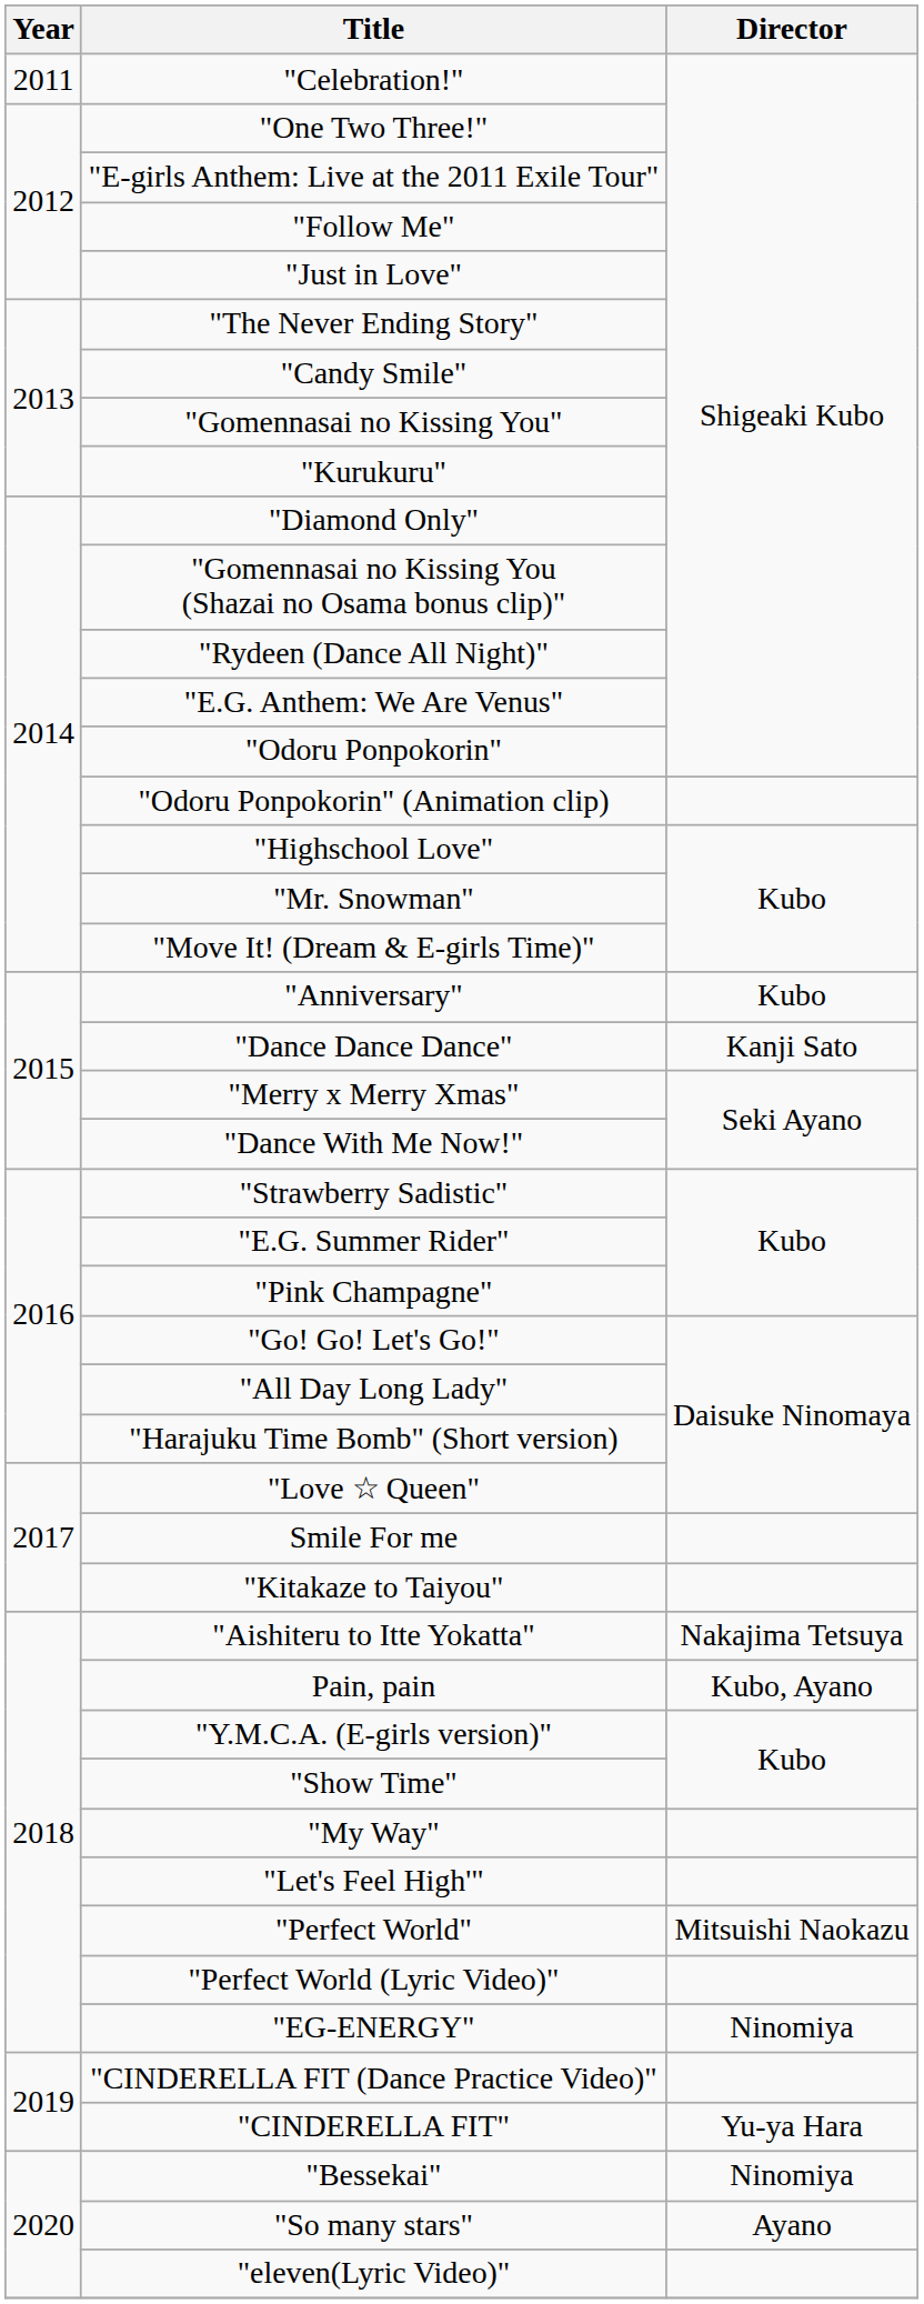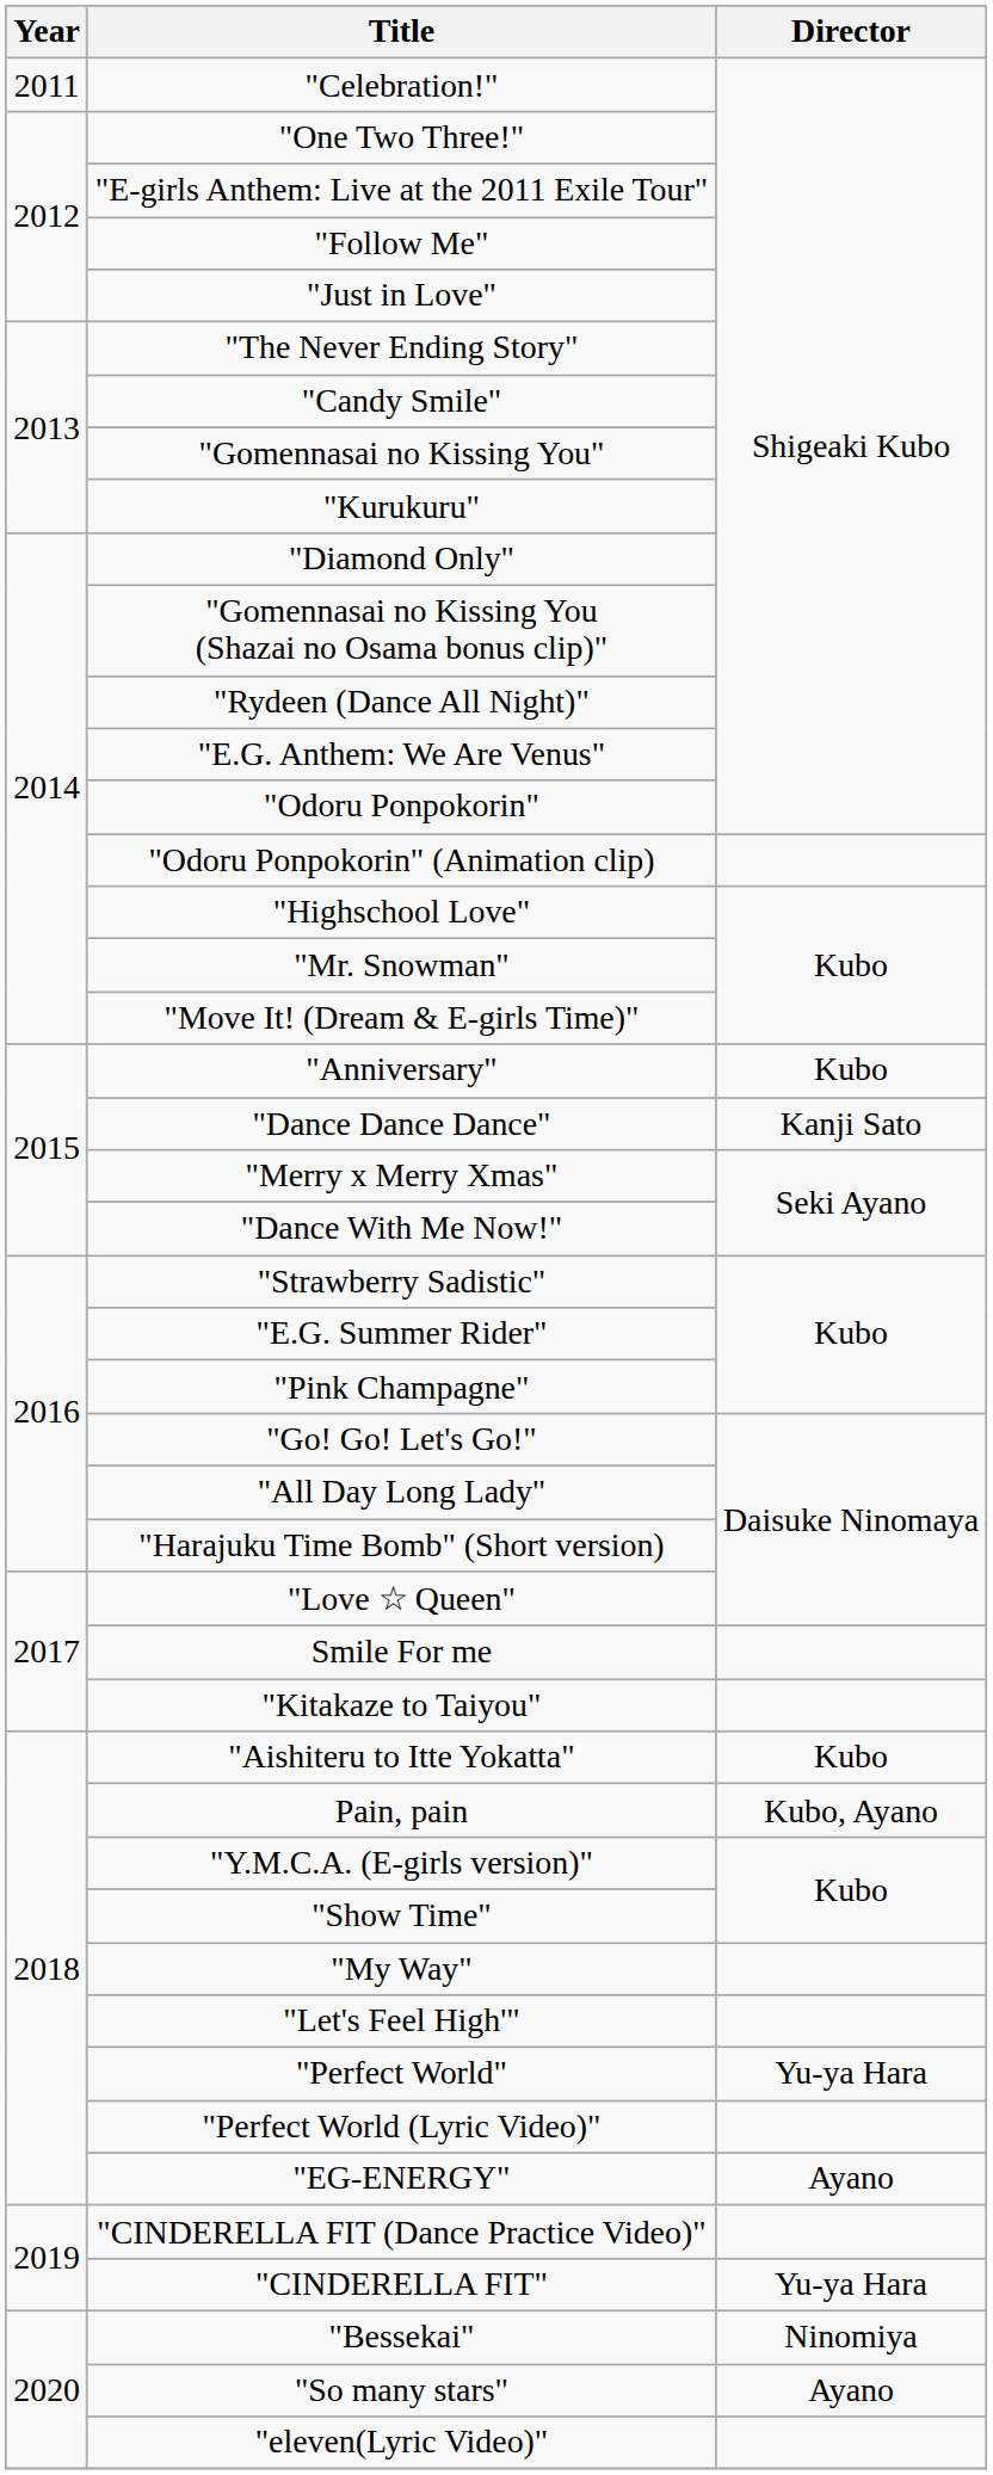"Aishiteru to Itte Yokatta" | Director: Nakajima Tetsuya -> Kubo
"Perfect World" | Director: Mitsuishi Naokazu -> Yu-ya Hara
"EG-ENERGY" | Director: Ninomiya -> Ayano
